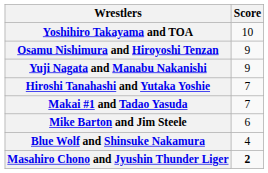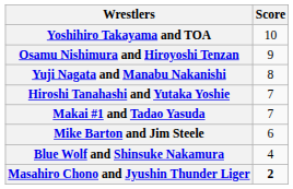Yuji Nagata and Manabu Nakanishi | Score: 9 -> 8
